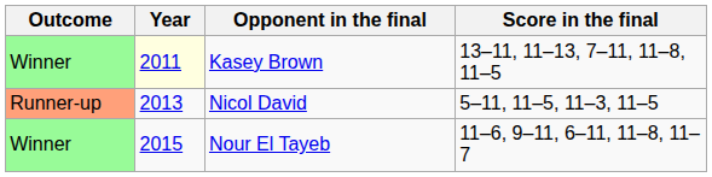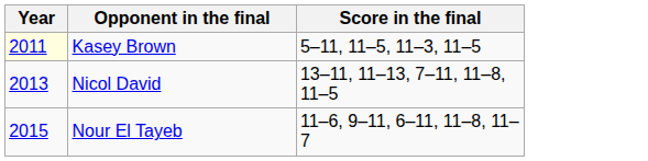- column: Outcome | Winner | Runner-up | Winner
Kasey Brown | Score in the final: 13–11, 11–13, 7–11, 11–8, 11–5 -> 5–11, 11–5, 11–3, 11–5
Nicol David | Score in the final: 5–11, 11–5, 11–3, 11–5 -> 13–11, 11–13, 7–11, 11–8, 11–5
